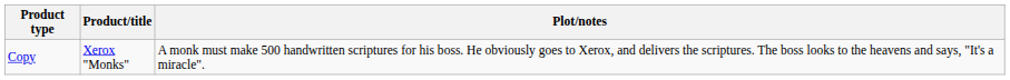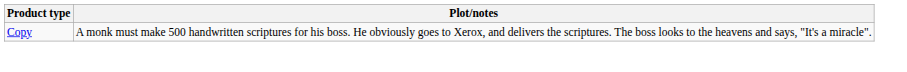- column: Product/title | Xerox "Monks"
